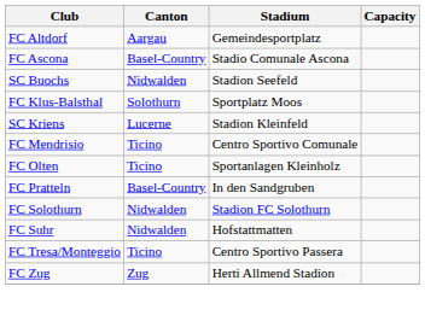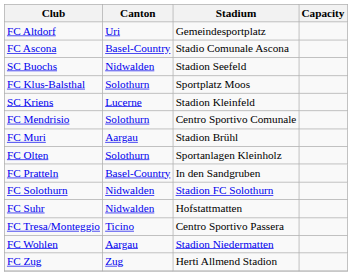FC Altdorf | Canton: Aargau -> Uri
FC Mendrisio | Canton: Ticino -> Solothurn
+ row: FC Muri | Aargau | Stadion Brühl
FC Olten | Canton: Ticino -> Solothurn
+ row: FC Wohlen | Aargau | Stadion Niedermatten
